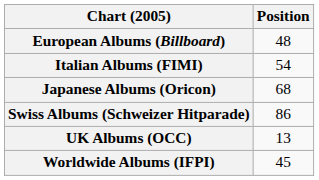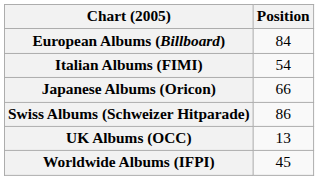European Albums (Billboard) | Position: 48 -> 84
Japanese Albums (Oricon) | Position: 68 -> 66
